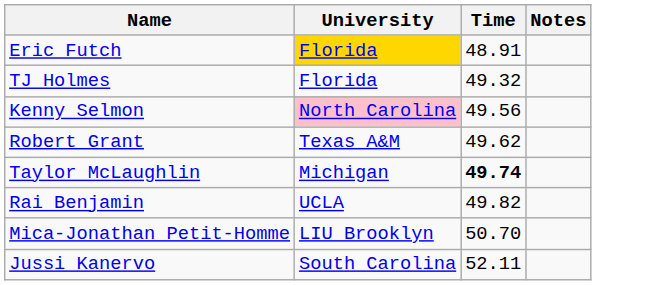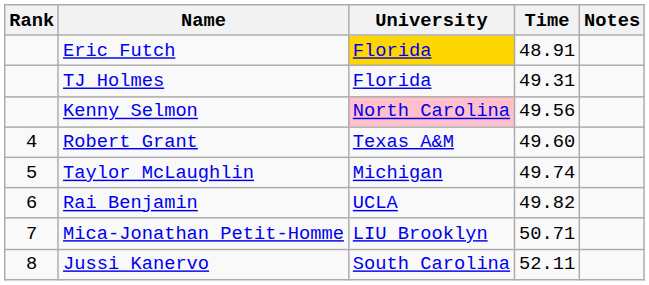+ column: Rank | 4 | 5 | 6 | 7 | 8
TJ Holmes | Time: 49.32 -> 49.31
Robert Grant | Time: 49.62 -> 49.60
Taylor McLaughlin | Time: bold -> normal
Mica-Jonathan Petit-Homme | Time: 50.70 -> 50.71
